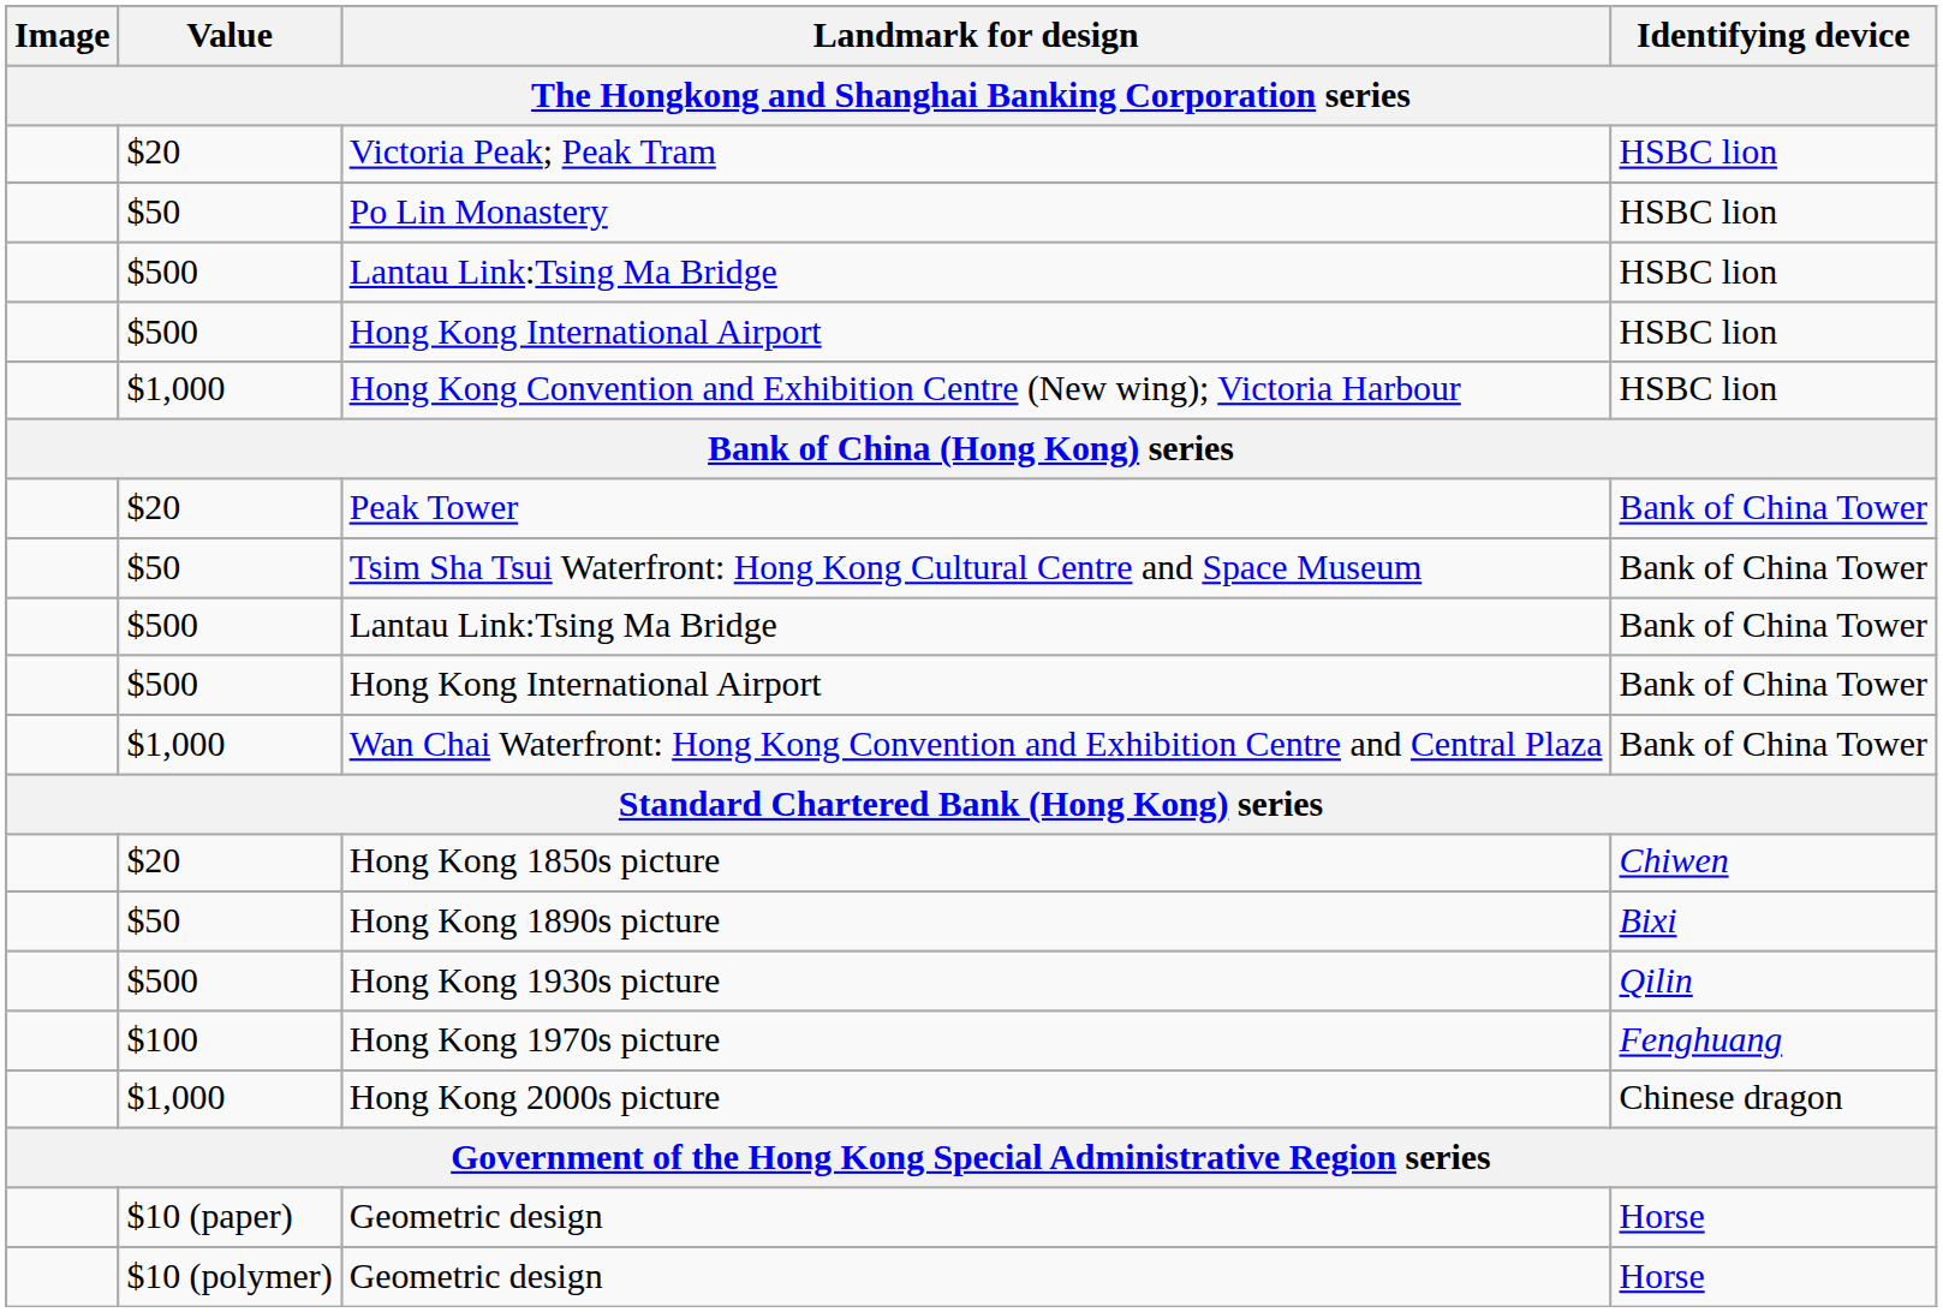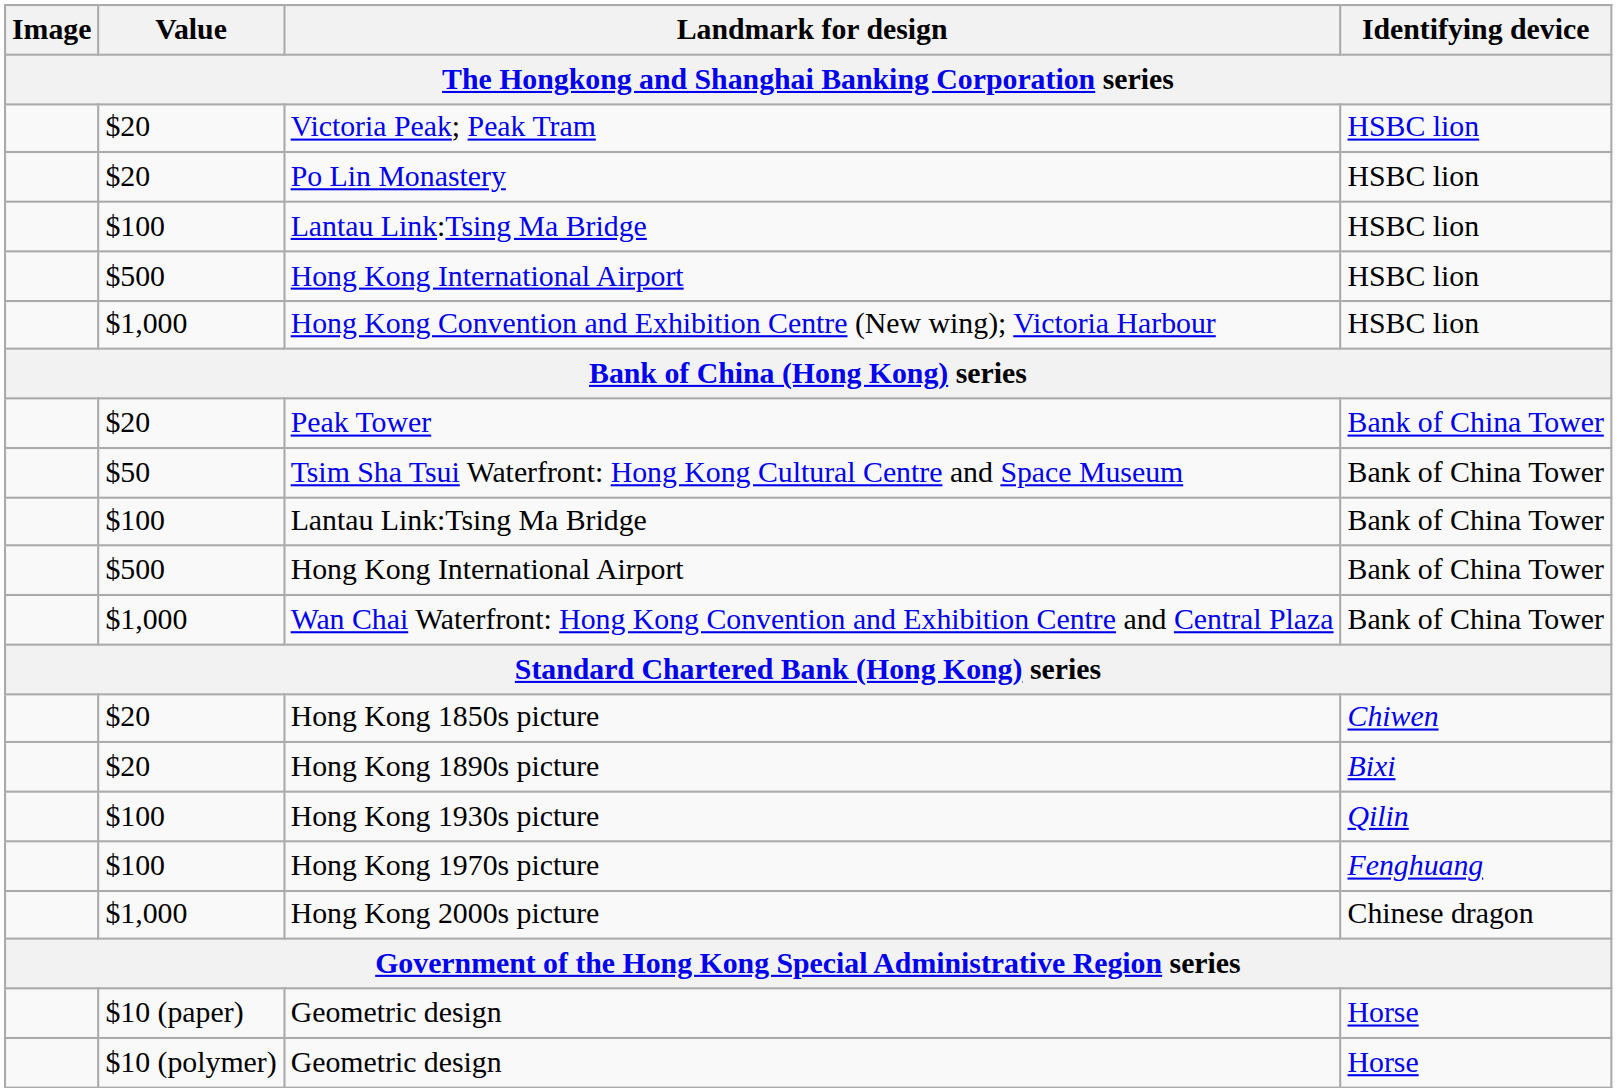Po Lin Monastery | Value: $50 -> $20
Lantau Link:Tsing Ma Bridge / HSBC lion | Value: $500 -> $100
Lantau Link:Tsing Ma Bridge / Bank of China Tower | Value: $500 -> $100
Hong Kong 1890s picture | Value: $50 -> $20
Hong Kong 1930s picture | Value: $500 -> $100
